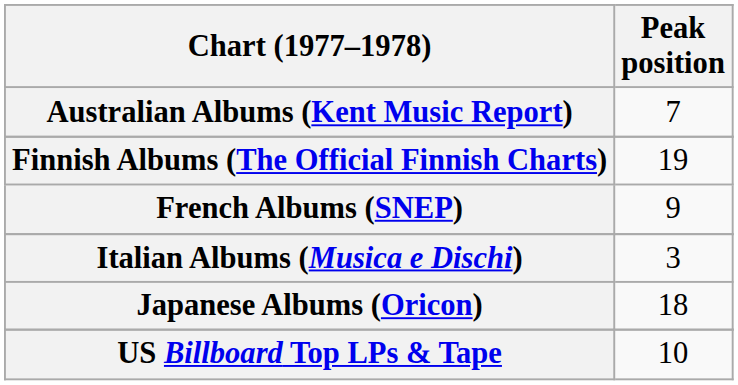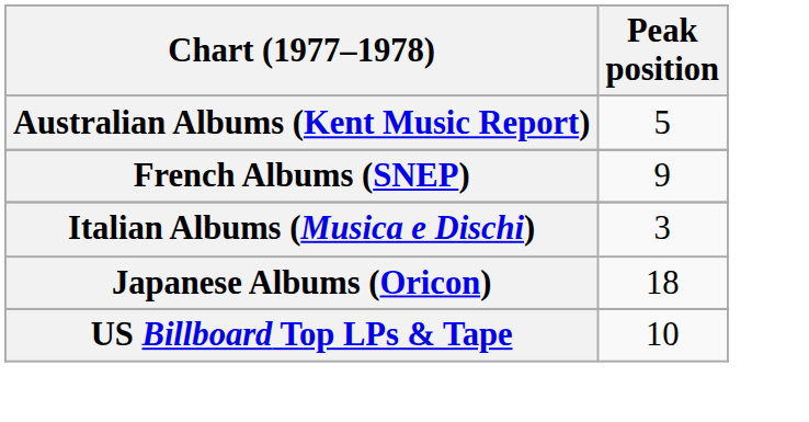Australian Albums (Kent Music Report) | Peak position: 7 -> 5
- row: Finnish Albums (The Official Finnish Charts) | 19
